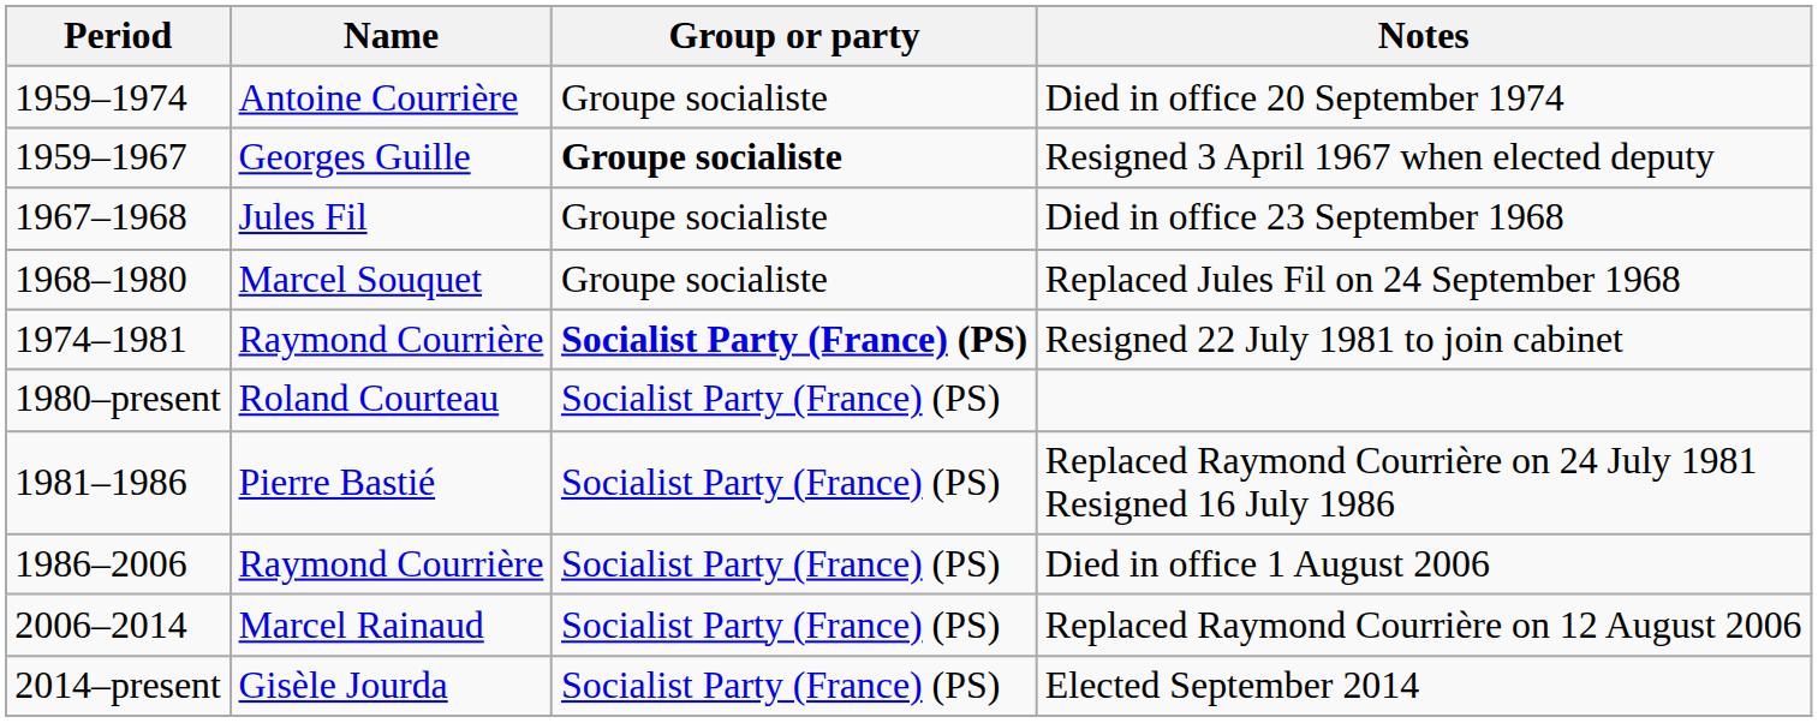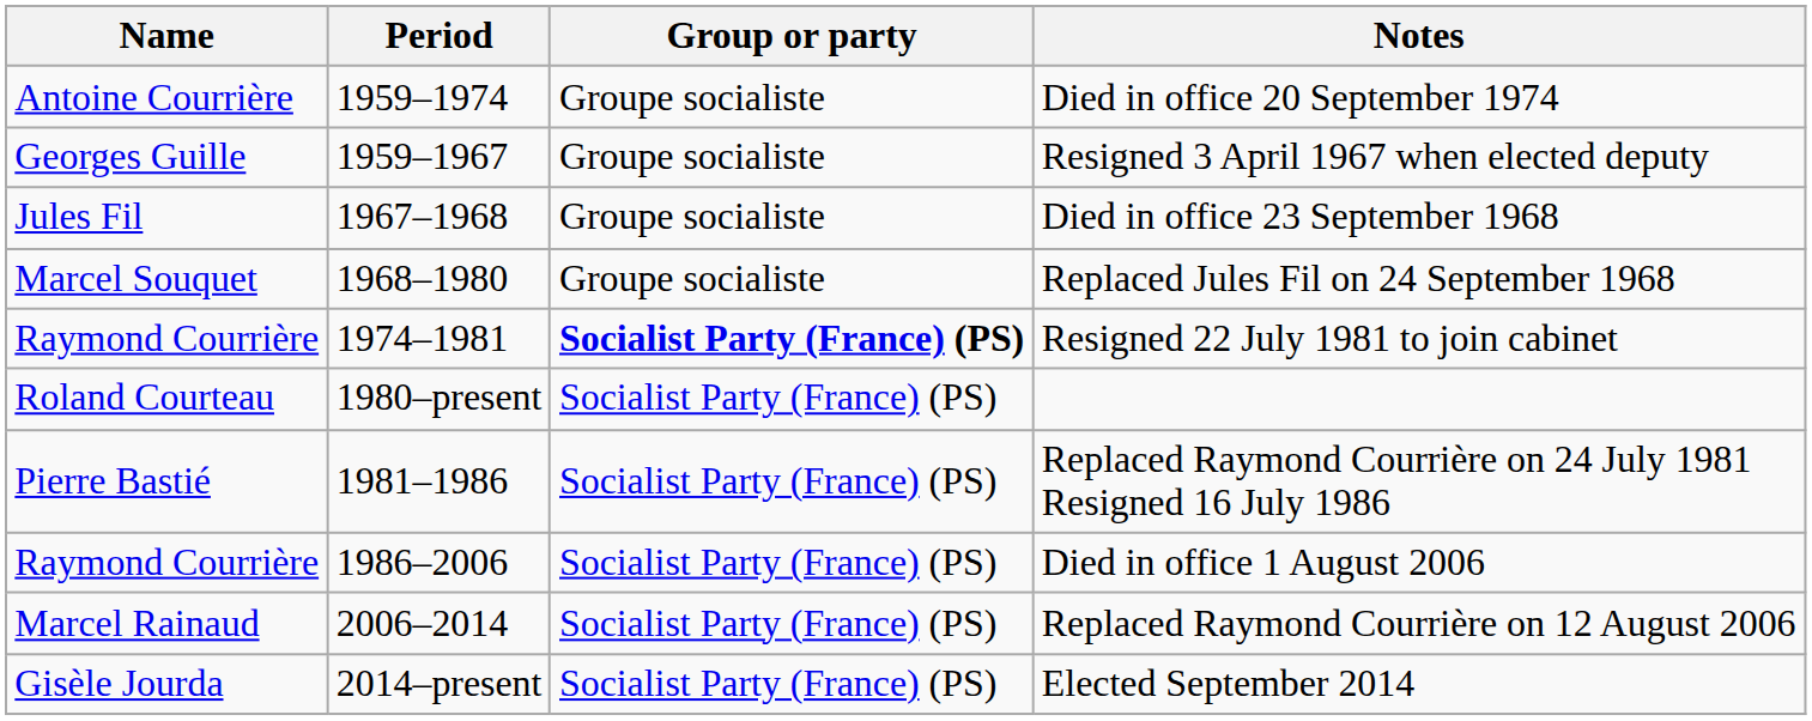columns swapped: Period <-> Name
Resigned 3 April 1967 when elected deputy | Group or party: bold -> normal
